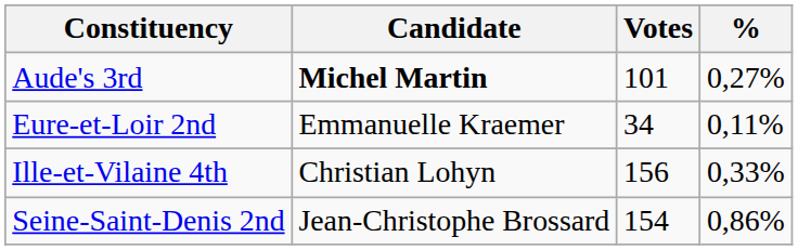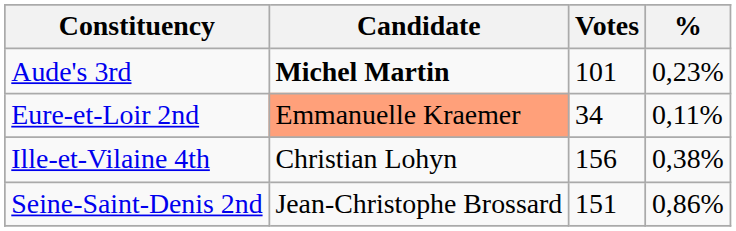Aude's 3rd | %: 0,27% -> 0,23%
Eure-et-Loir 2nd | Candidate: no background -> lightsalmon background
Ille-et-Vilaine 4th | %: 0,33% -> 0,38%
Seine-Saint-Denis 2nd | Votes: 154 -> 151
